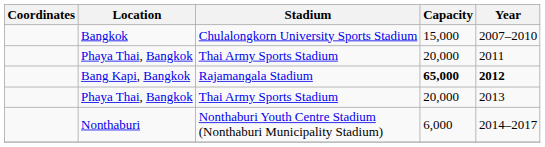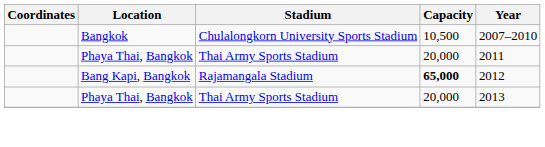Bangkok | Capacity: 15,000 -> 10,500
Bang Kapi, Bangkok | Year: bold -> normal
- row: Nonthaburi | Nonthaburi Youth Centre Stadium (Nonthaburi Municipality Stadium) | 6,000 | 2014–2017
